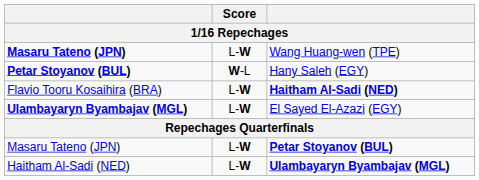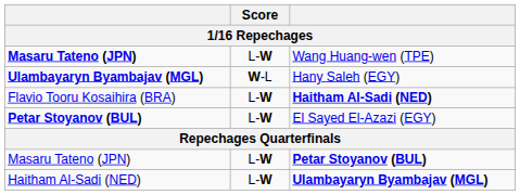Hany Saleh (EGY) | column 1: Petar Stoyanov (BUL) -> Ulambayaryn Byambajav (MGL)
El Sayed El-Azazi (EGY) | column 1: Ulambayaryn Byambajav (MGL) -> Petar Stoyanov (BUL)
